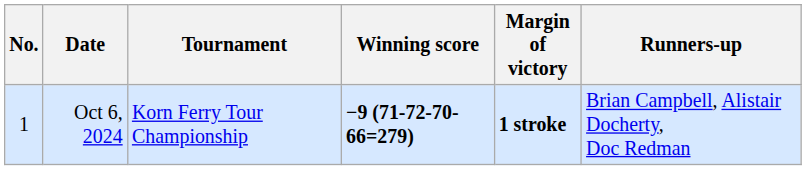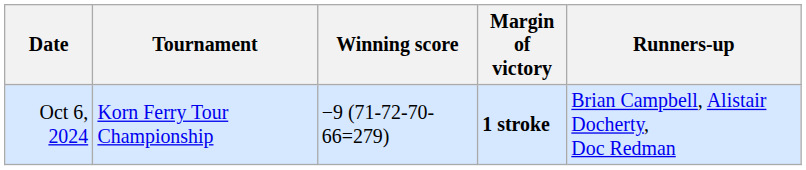- column: No. | 1
Oct 6, 2024 | Winning score: bold -> normal
